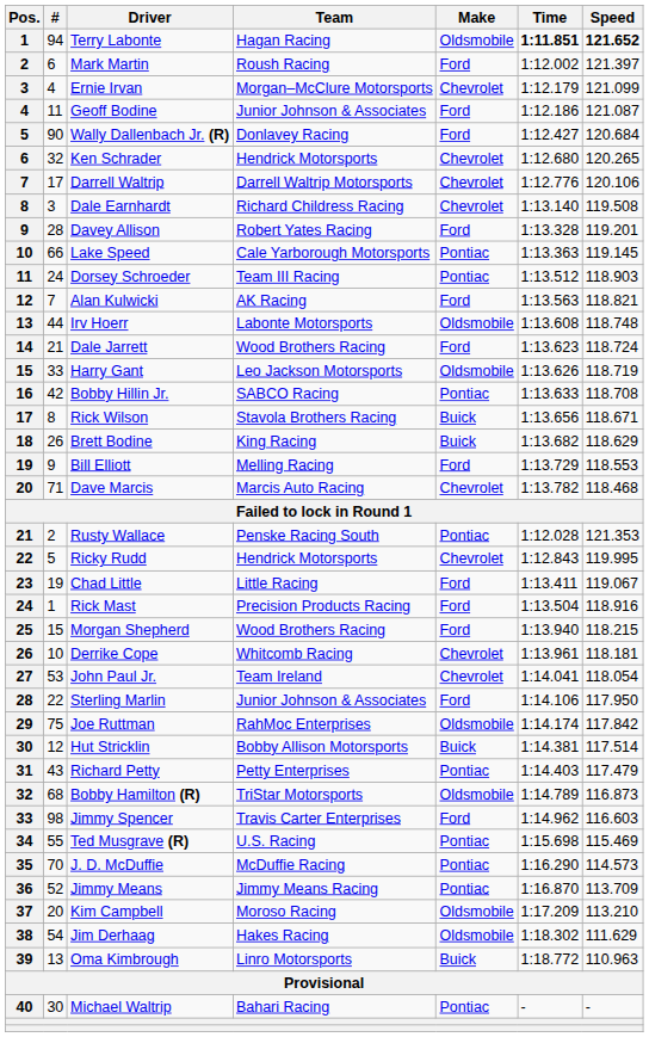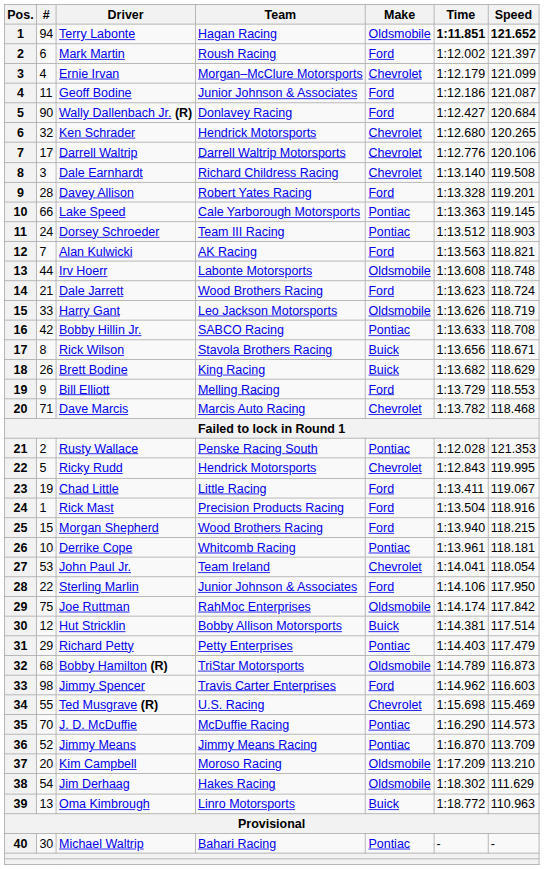Derrike Cope | Make: Chevrolet -> Pontiac
Richard Petty | #: 43 -> 29
Ted Musgrave (R) | Make: Pontiac -> Chevrolet
